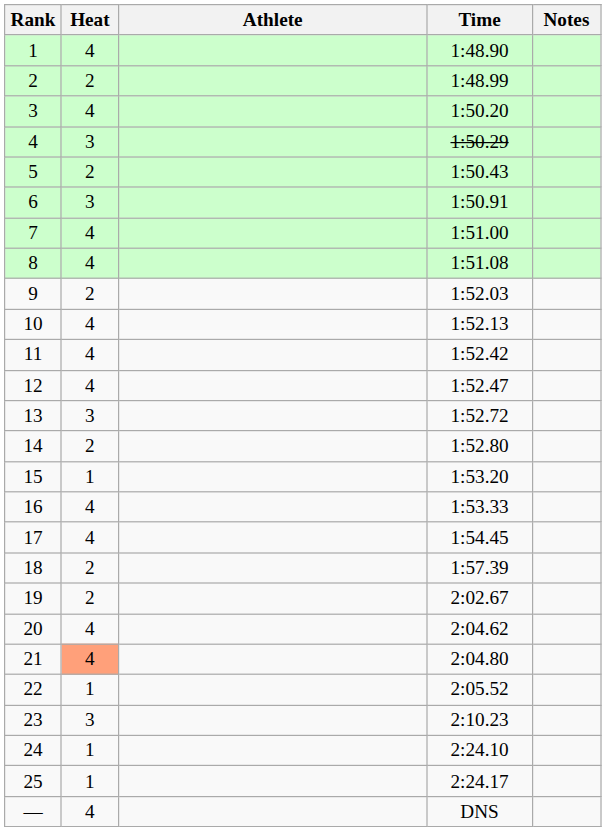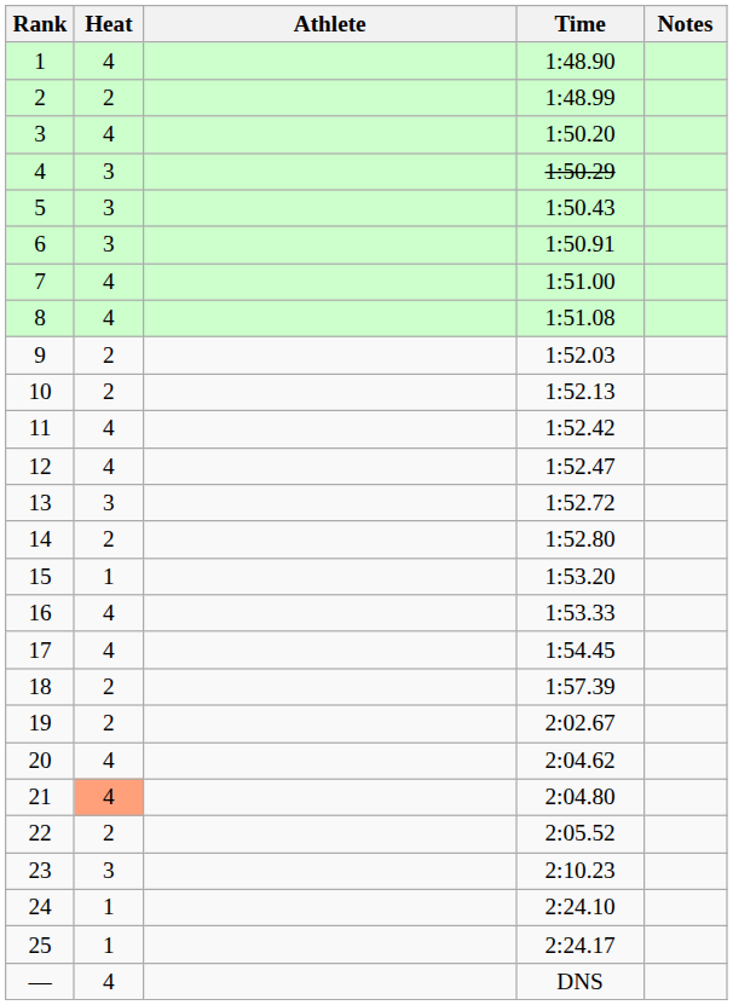5 | Heat: 2 -> 3
10 | Heat: 4 -> 2
22 | Heat: 1 -> 2
